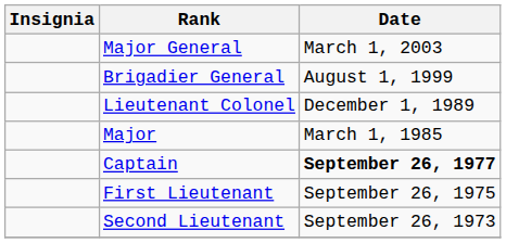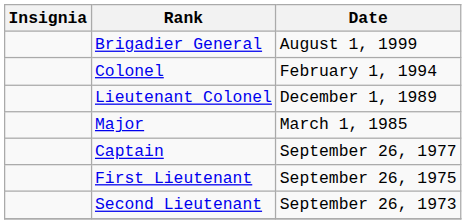- row: Major General | March 1, 2003
+ row: Colonel | February 1, 1994
Captain | Date: bold -> normal
